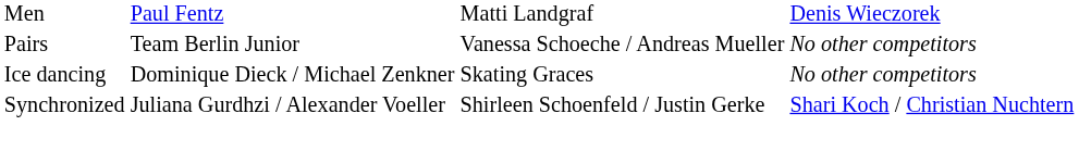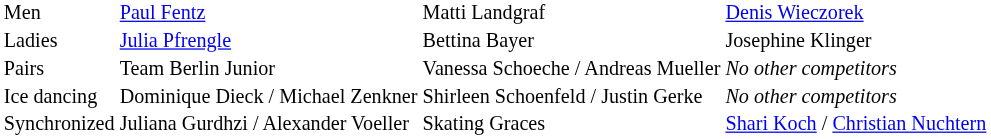+ row: Ladies | Julia Pfrengle | Bettina Bayer | Josephine Klinger
Ice dancing | column 3: Skating Graces -> Shirleen Schoenfeld / Justin Gerke
Synchronized | column 3: Shirleen Schoenfeld / Justin Gerke -> Skating Graces
